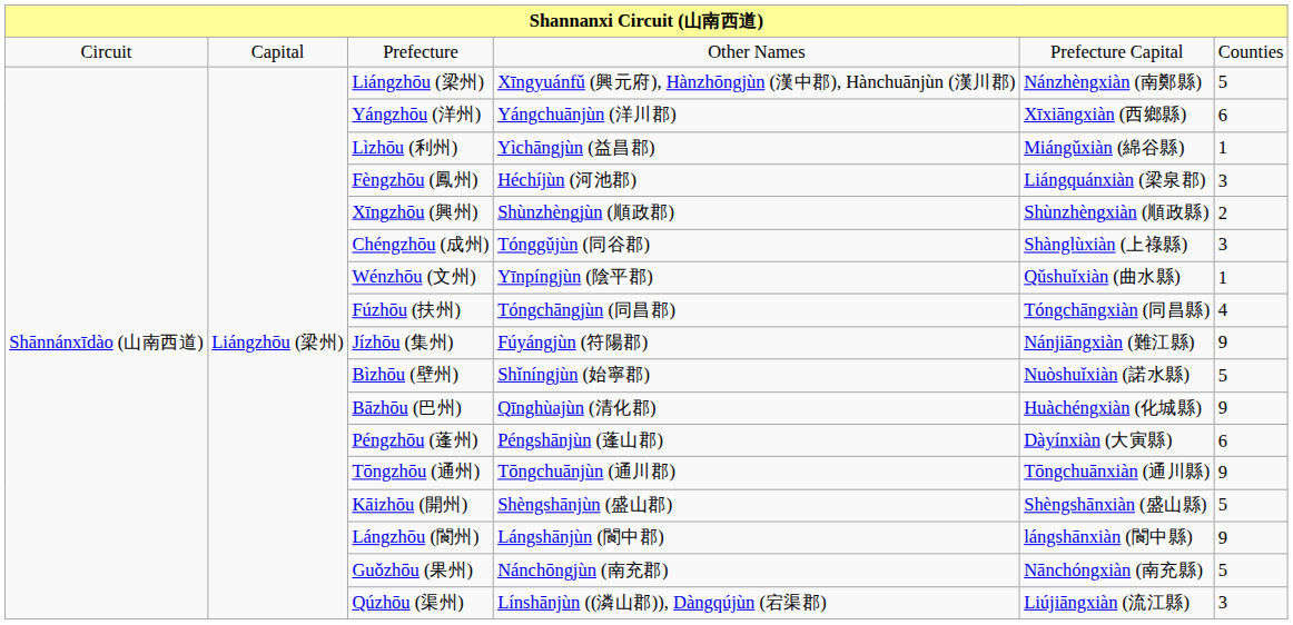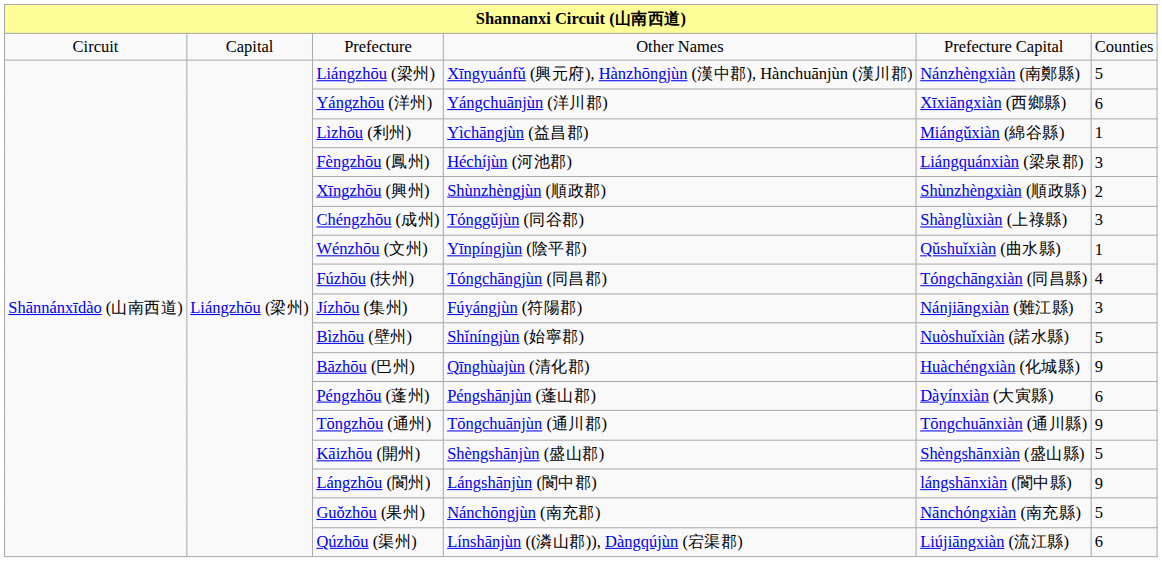Jízhōu (集州) | column 6: 9 -> 3
Qúzhōu (渠州) | column 6: 3 -> 6
